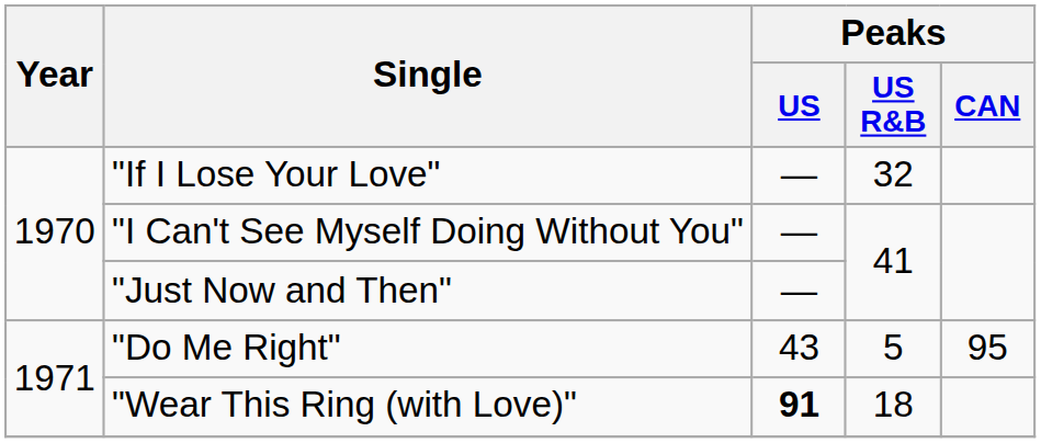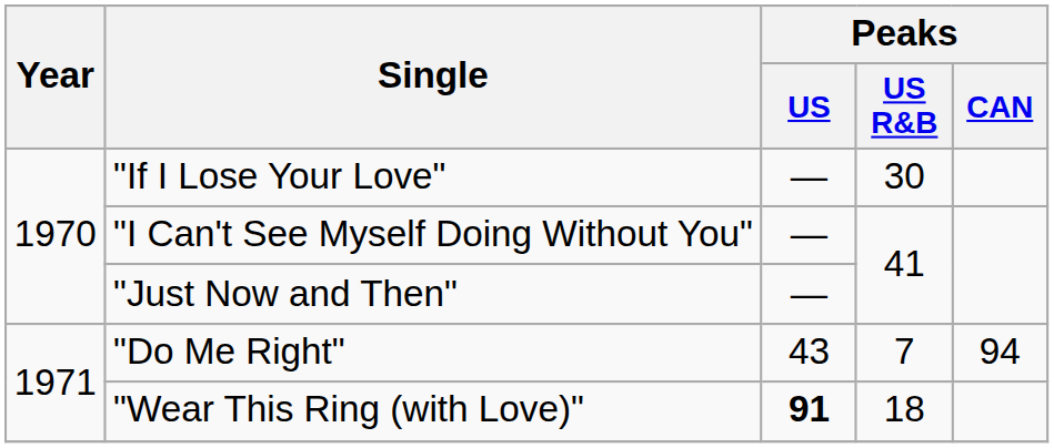"If I Lose Your Love" | Peaks / US R&B: 32 -> 30
"Do Me Right" | Peaks / US R&B: 5 -> 7
"Do Me Right" | Peaks / CAN: 95 -> 94
